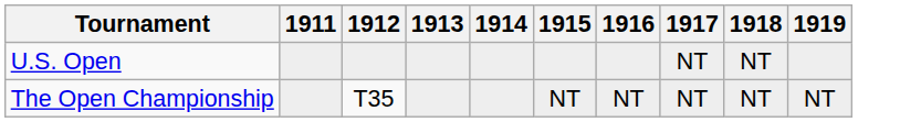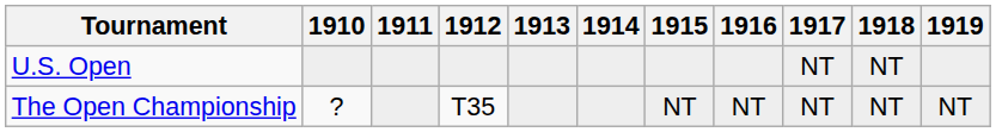+ column: 1910 | ?
